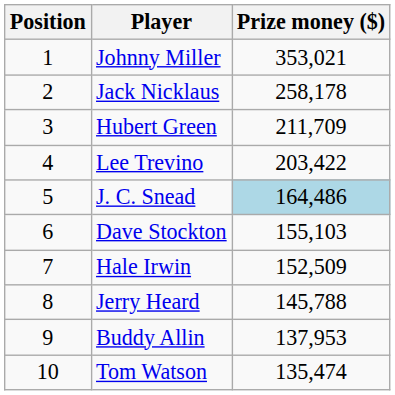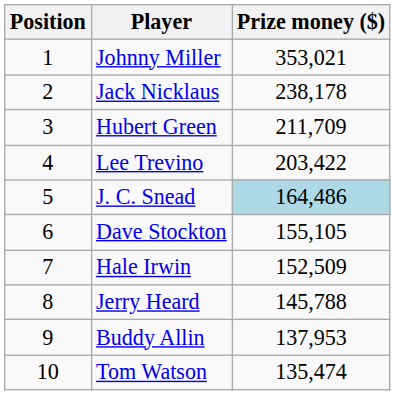Jack Nicklaus | Prize money ($): 258,178 -> 238,178
Dave Stockton | Prize money ($): 155,103 -> 155,105
